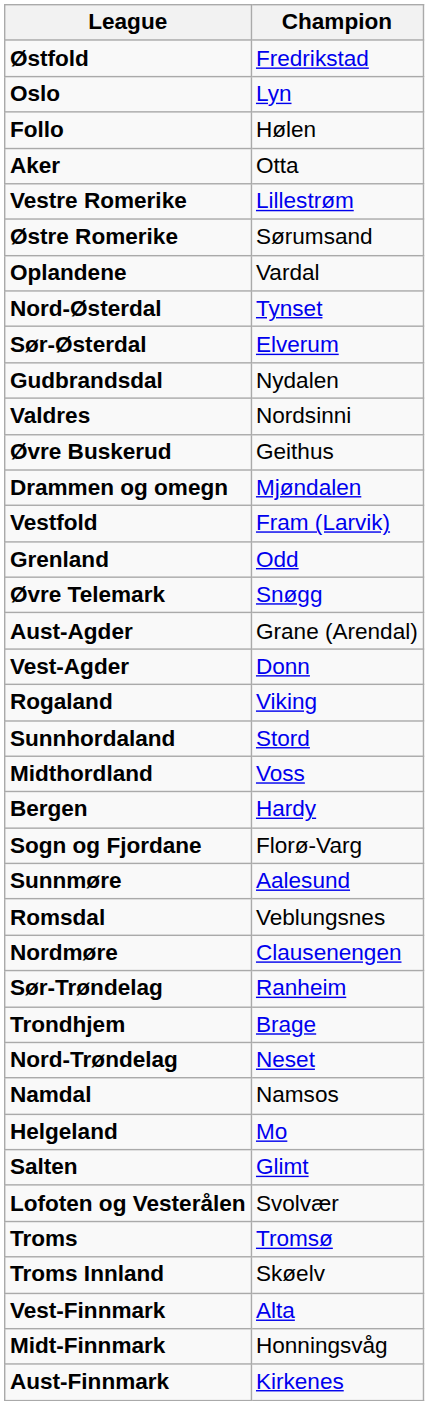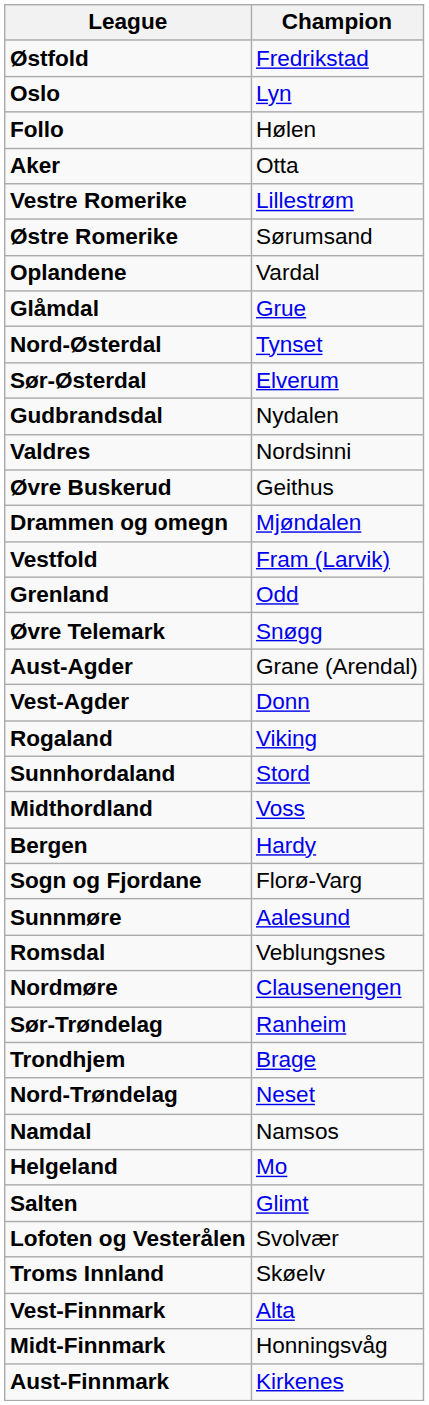+ row: Glåmdal | Grue
- row: Troms | Tromsø
